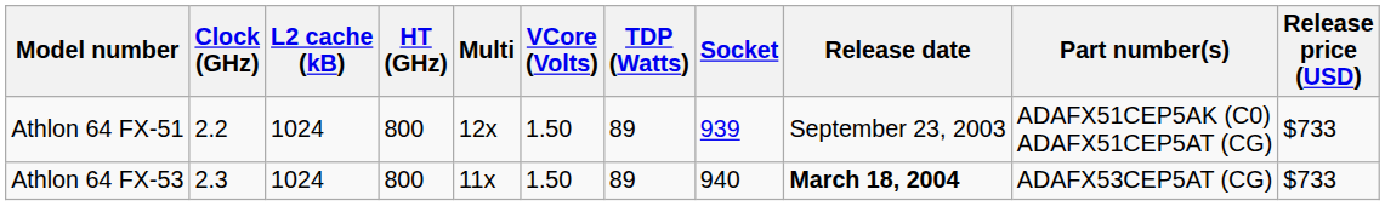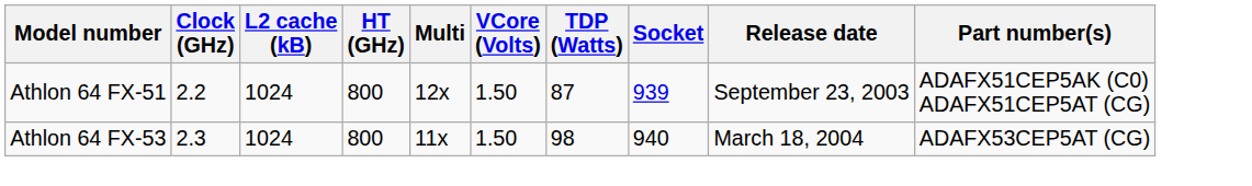- column: Release price (USD) | $733 | $733
Athlon 64 FX-51 | TDP (Watts): 89 -> 87
Athlon 64 FX-53 | TDP (Watts): 89 -> 98
Athlon 64 FX-53 | Release date: bold -> normal
